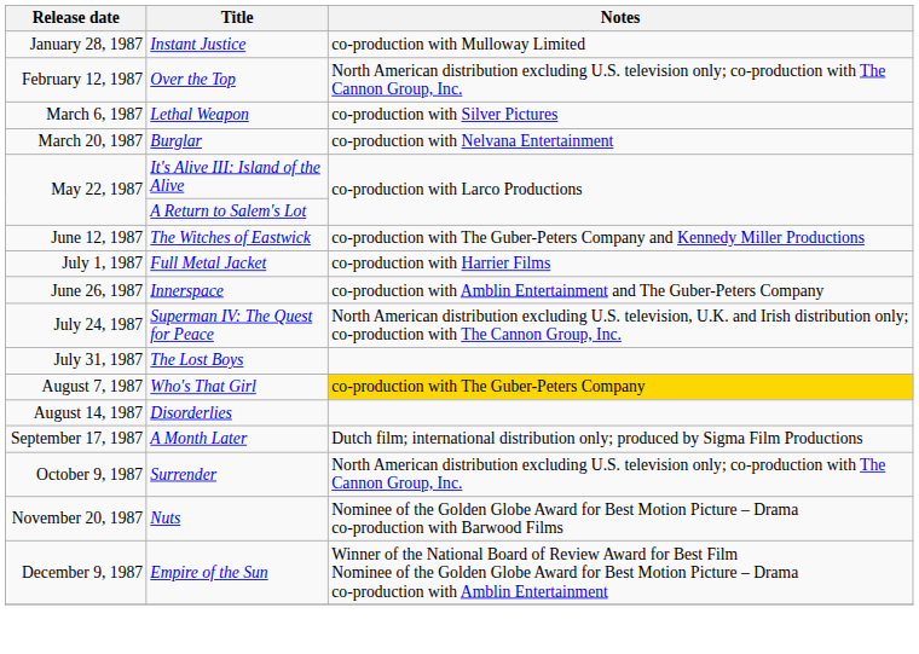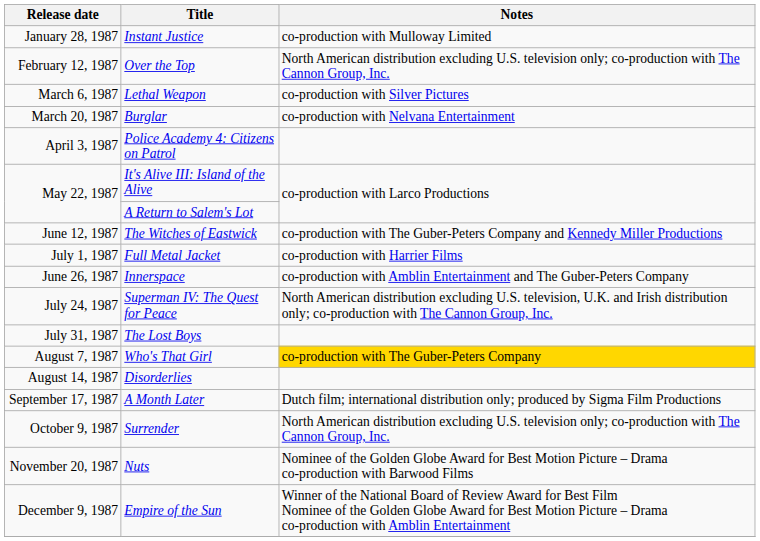+ row: April 3, 1987 | Police Academy 4: Citizens on Patrol
